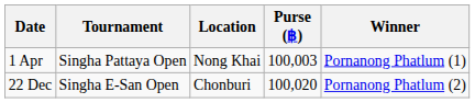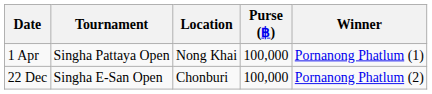1 Apr | Purse (฿): 100,003 -> 100,000
22 Dec | Purse (฿): 100,020 -> 100,000
